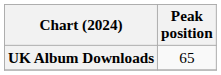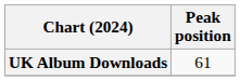UK Album Downloads | Peak position: 65 -> 61
